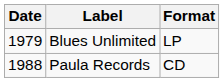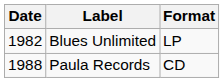Blues Unlimited | Date: 1979 -> 1982
